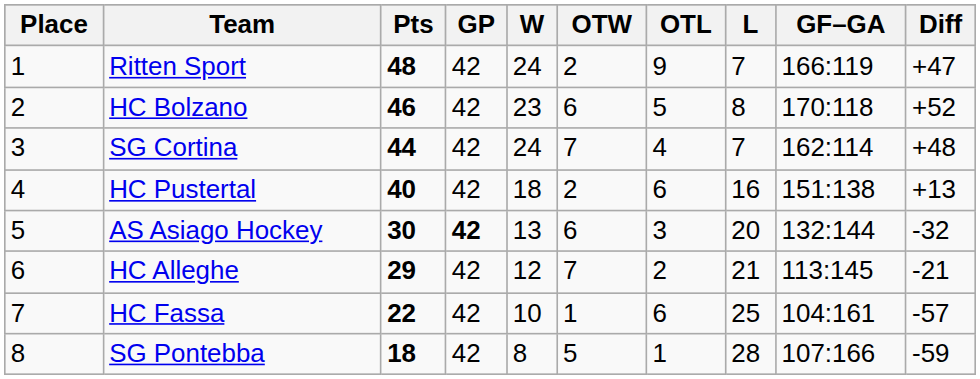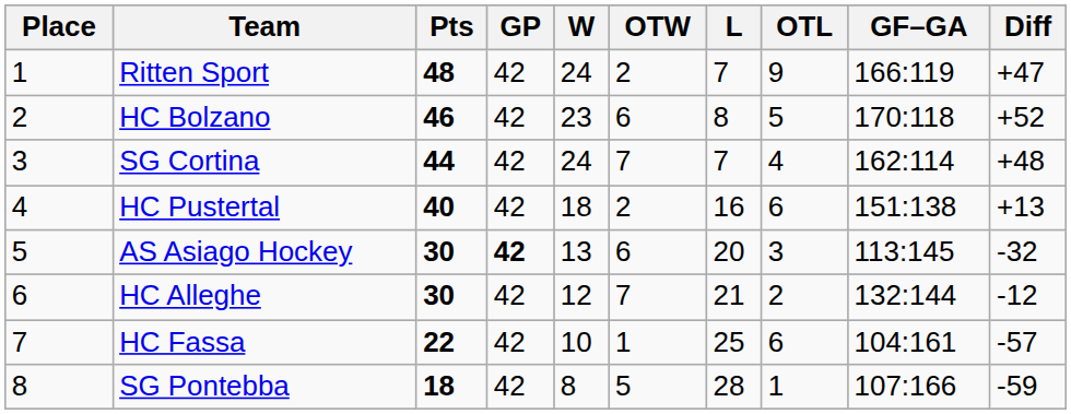columns swapped: L <-> OTL
AS Asiago Hockey | GF–GA: 132:144 -> 113:145
HC Alleghe | Pts: 29 -> 30
HC Alleghe | GF–GA: 113:145 -> 132:144
HC Alleghe | Diff: -21 -> -12
